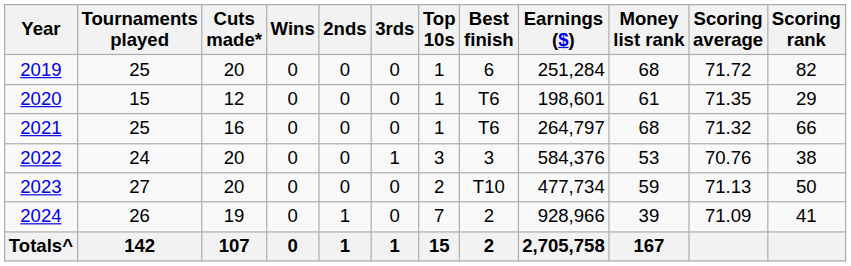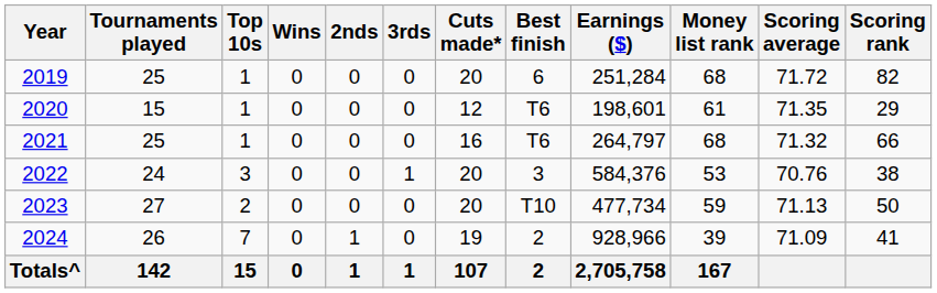columns swapped: Cuts made* <-> Top 10s
